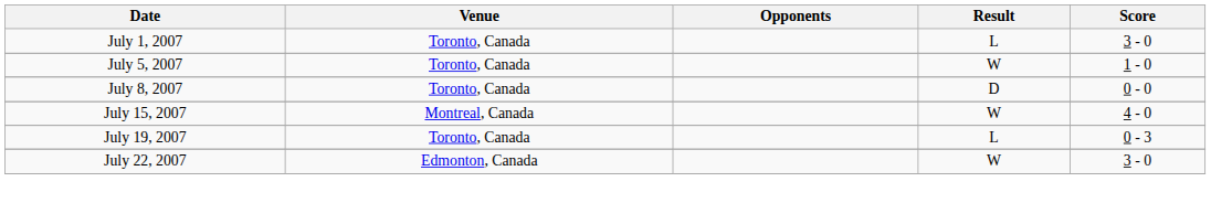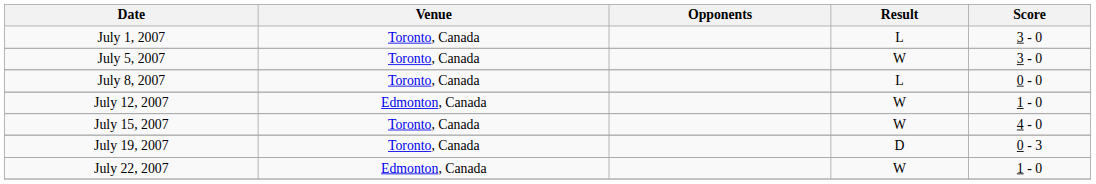July 5, 2007 | Score: 1 - 0 -> 3 - 0
July 8, 2007 | Result: D -> L
+ row: July 12, 2007 | Edmonton, Canada | W | 1 - 0
July 15, 2007 | Venue: Montreal, Canada -> Toronto, Canada
July 19, 2007 | Result: L -> D
July 22, 2007 | Score: 3 - 0 -> 1 - 0
